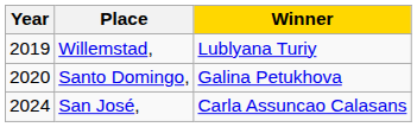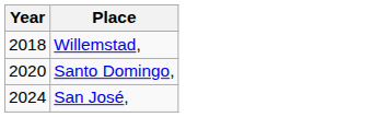- column: Winner | Lublyana Turiy | Galina Petukhova | Carla Assuncao Calasans
Willemstad, | Year: 2019 -> 2018
